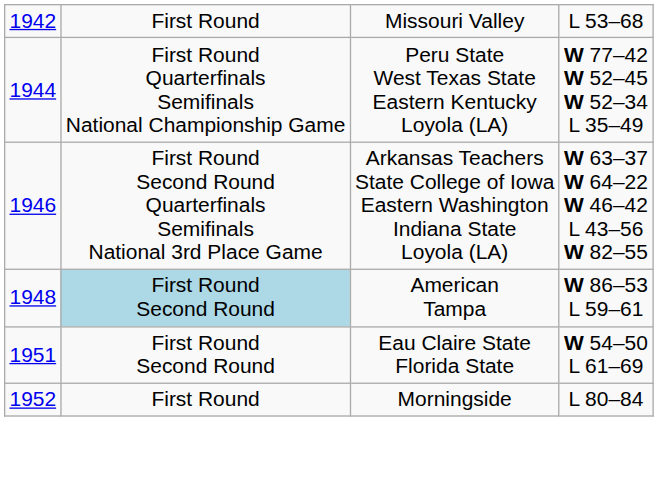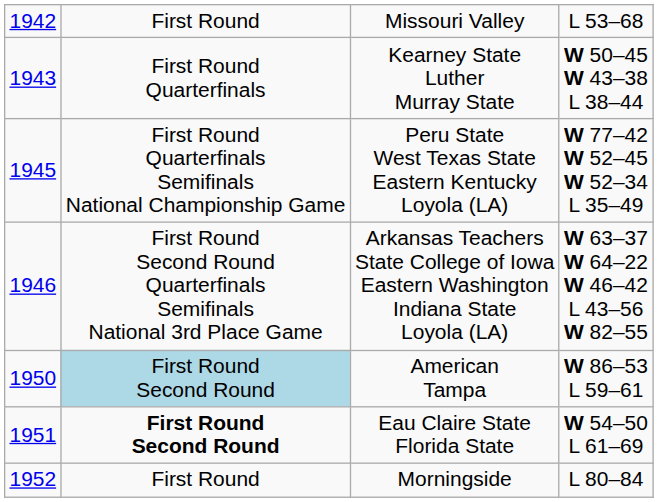+ row: 1943 | First Round Quarterfinals | Kearney State Luther Murray State | W 50–45 W 43–38 L 38–44
Peru State West Texas State Eastern Kentucky Loyola (LA) | column 1: 1944 -> 1945
American Tampa | column 1: 1948 -> 1950
Eau Claire State Florida State | column 2: normal -> bold
